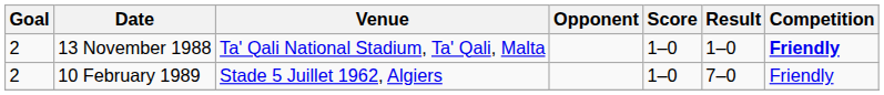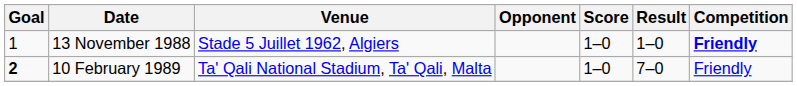13 November 1988 | Goal: 2 -> 1
13 November 1988 | Venue: Ta' Qali National Stadium, Ta' Qali, Malta -> Stade 5 Juillet 1962, Algiers
10 February 1989 | Goal: normal -> bold
10 February 1989 | Venue: Stade 5 Juillet 1962, Algiers -> Ta' Qali National Stadium, Ta' Qali, Malta
